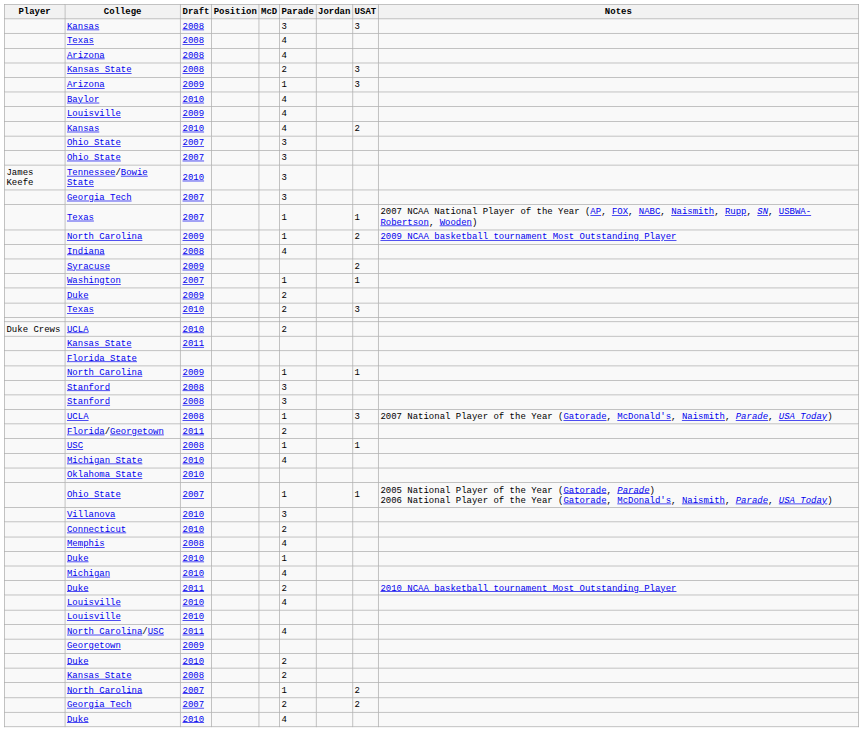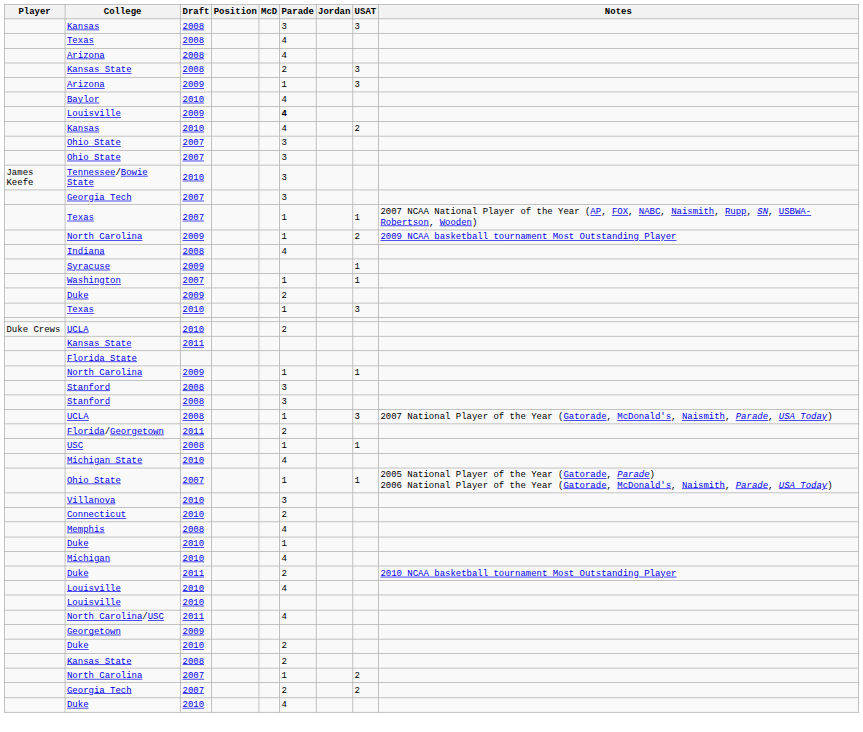Louisville / 2009 | Parade: normal -> bold
Syracuse | USAT: 2 -> 1
Texas / 2010 | Parade: 2 -> 1
- row: Oklahoma State | 2010
